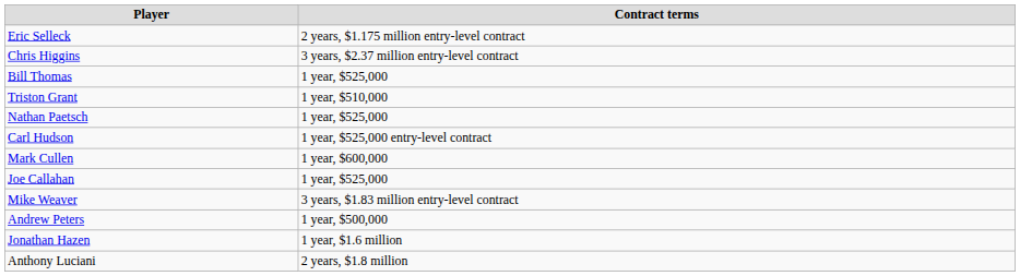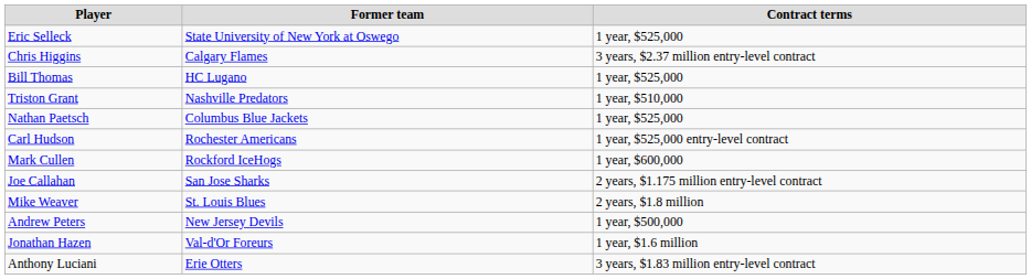+ column: Former team | State University of New York at Oswego | Calgary Flames | HC Lugano | Nashville Predators | Columbus Blue Jackets | Rochester Americans | Rockford IceHogs | San Jose Sharks | St. Louis Blues | New Jersey Devils | Val-d'Or Foreurs | Erie Otters
Eric Selleck | Contract terms: 2 years, $1.175 million entry-level contract -> 1 year, $525,000
Joe Callahan | Contract terms: 1 year, $525,000 -> 2 years, $1.175 million entry-level contract
Mike Weaver | Contract terms: 3 years, $1.83 million entry-level contract -> 2 years, $1.8 million
Anthony Luciani | Contract terms: 2 years, $1.8 million -> 3 years, $1.83 million entry-level contract
